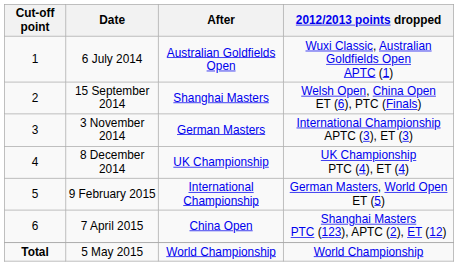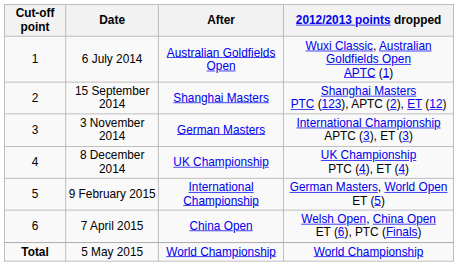15 September 2014 | 2012/2013 points dropped: Welsh Open, China Open ET (6), PTC (Finals) -> Shanghai Masters PTC (123), APTC (2), ET (12)
7 April 2015 | 2012/2013 points dropped: Shanghai Masters PTC (123), APTC (2), ET (12) -> Welsh Open, China Open ET (6), PTC (Finals)
